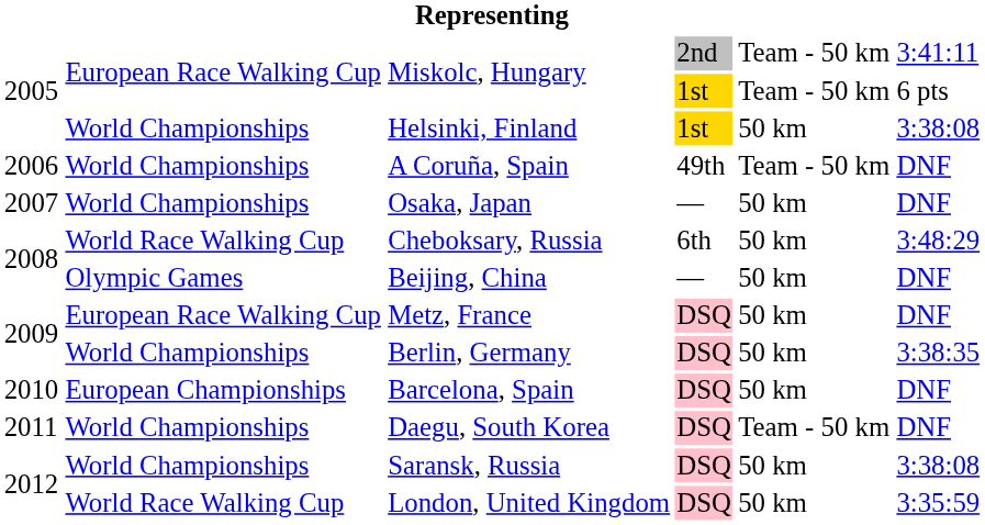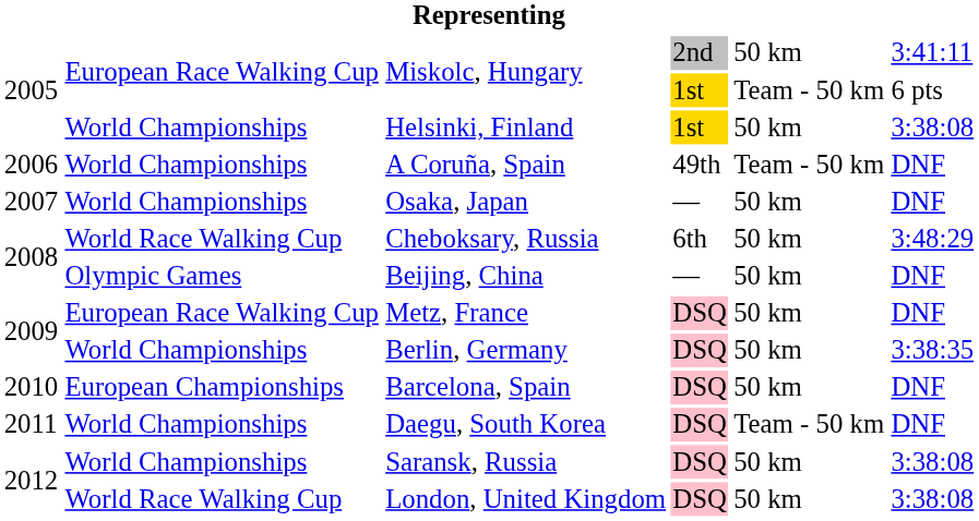Miskolc, Hungary / 2nd | column 5: Team - 50 km -> 50 km
London, United Kingdom | column 6: 3:35:59 -> 3:38:08
